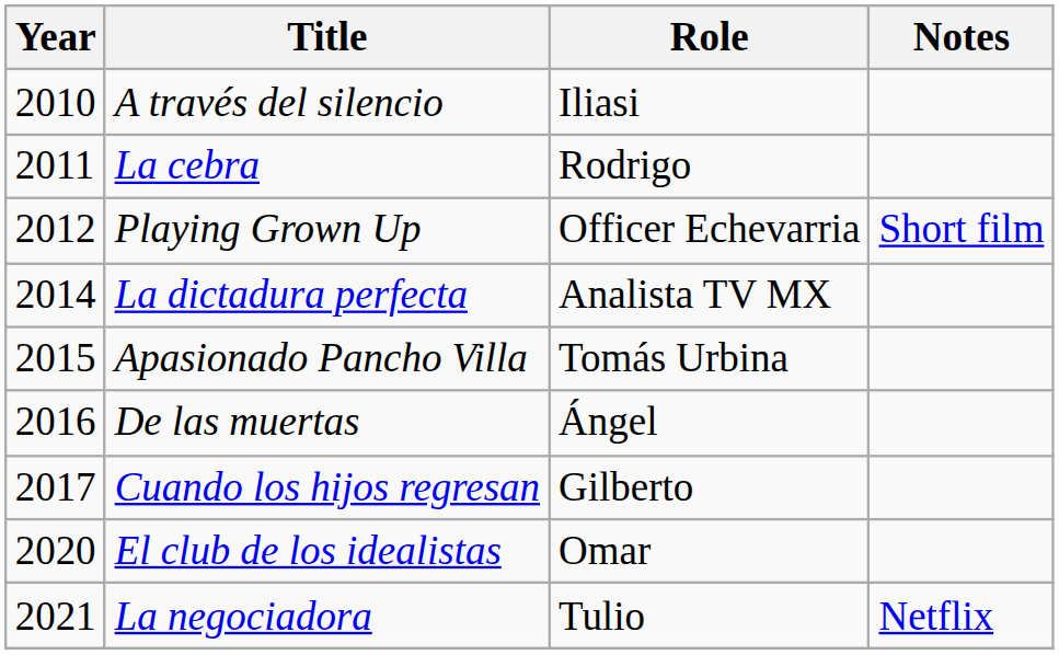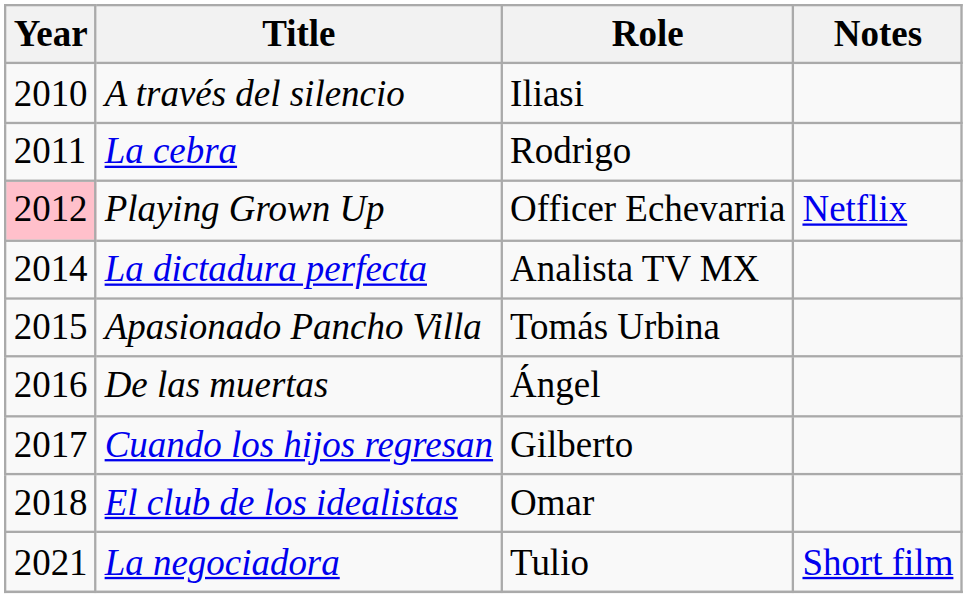Playing Grown Up | Year: no background -> pink background
Playing Grown Up | Notes: Short film -> Netflix
El club de los idealistas | Year: 2020 -> 2018
La negociadora | Notes: Netflix -> Short film
